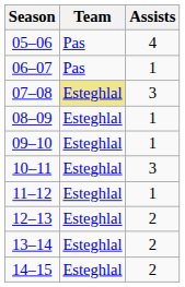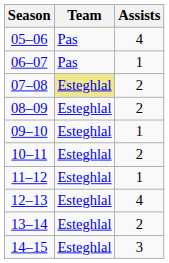07–08 | Assists: 3 -> 2
08–09 | Assists: 1 -> 2
10–11 | Assists: 3 -> 2
12–13 | Assists: 2 -> 4
14–15 | Assists: 2 -> 3
